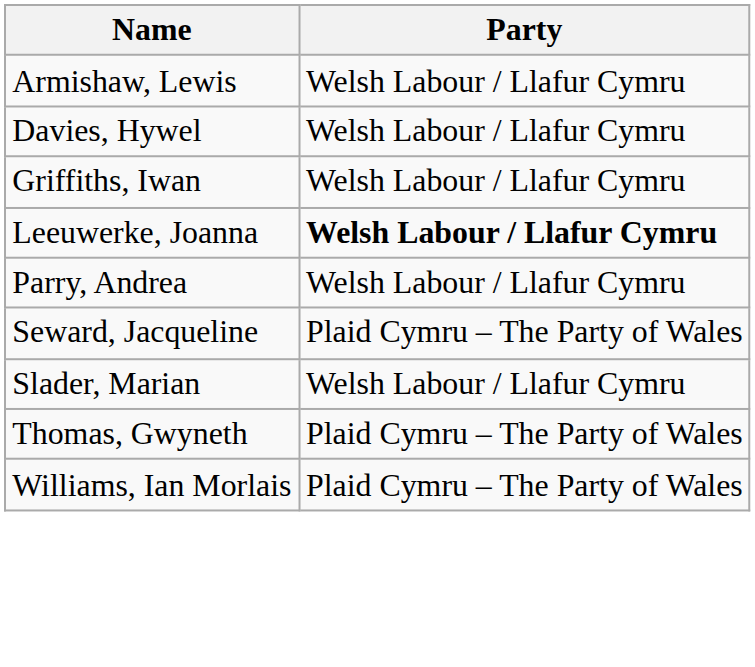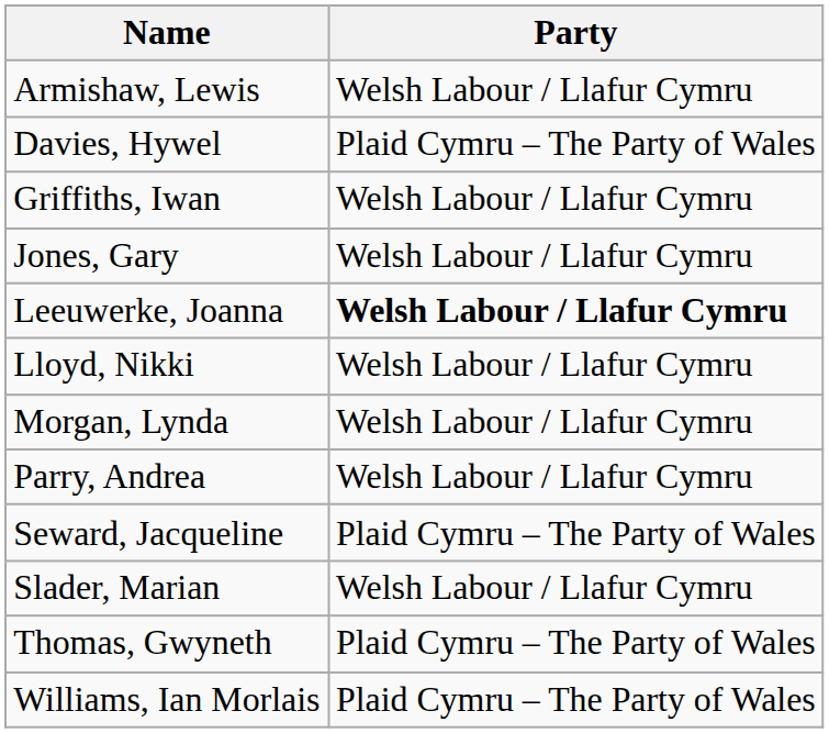Davies, Hywel | Party: Welsh Labour / Llafur Cymru -> Plaid Cymru – The Party of Wales
+ row: Jones, Gary | Welsh Labour / Llafur Cymru
+ row: Lloyd, Nikki | Welsh Labour / Llafur Cymru
+ row: Morgan, Lynda | Welsh Labour / Llafur Cymru
